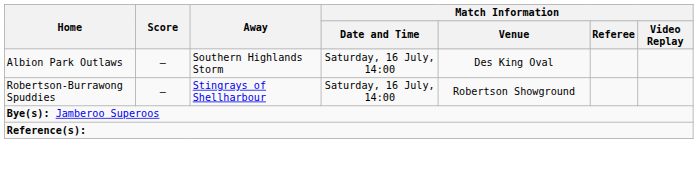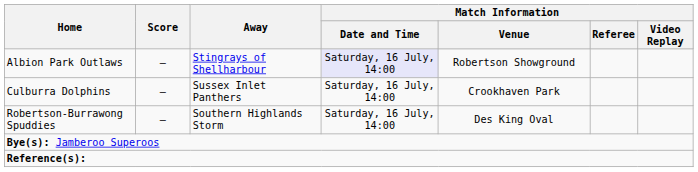Albion Park Outlaws | Away: Southern Highlands Storm -> Stingrays of Shellharbour
Albion Park Outlaws | Match Information / Date and Time: no background -> lavender background
Albion Park Outlaws | Match Information / Venue: Des King Oval -> Robertson Showground
+ row: Culburra Dolphins | – | Sussex Inlet Panthers | Saturday, 16 July, 14:00 | Crookhaven Park
Robertson-Burrawong Spuddies | Away: Stingrays of Shellharbour -> Southern Highlands Storm
Robertson-Burrawong Spuddies | Match Information / Venue: Robertson Showground -> Des King Oval
